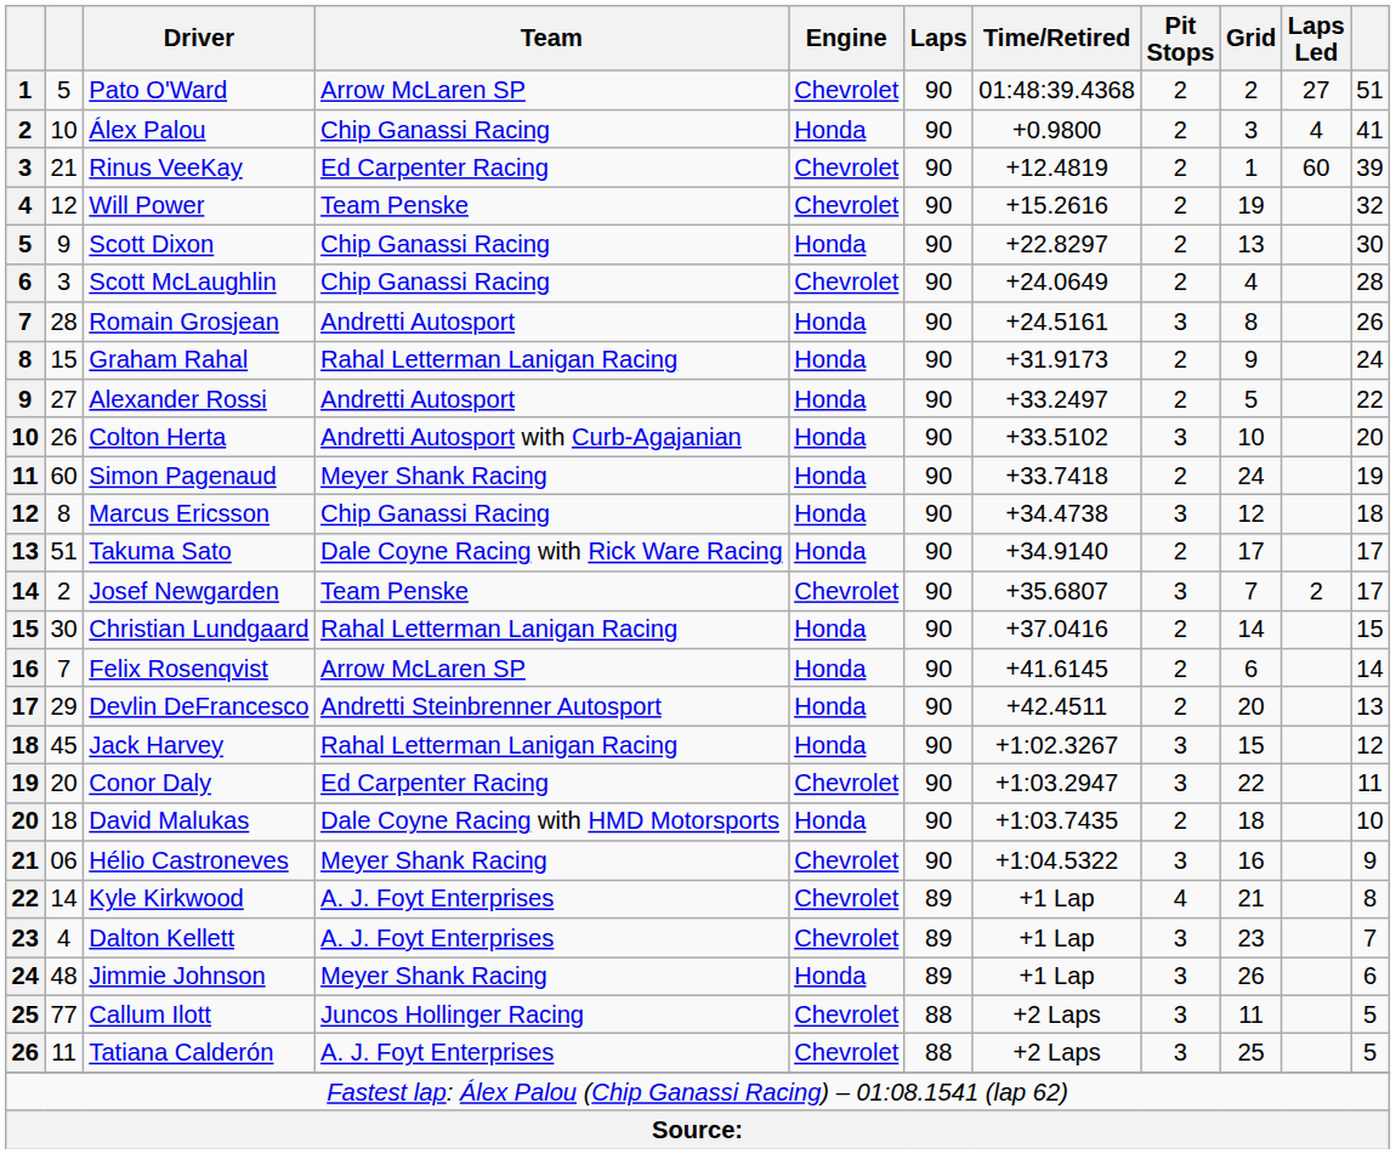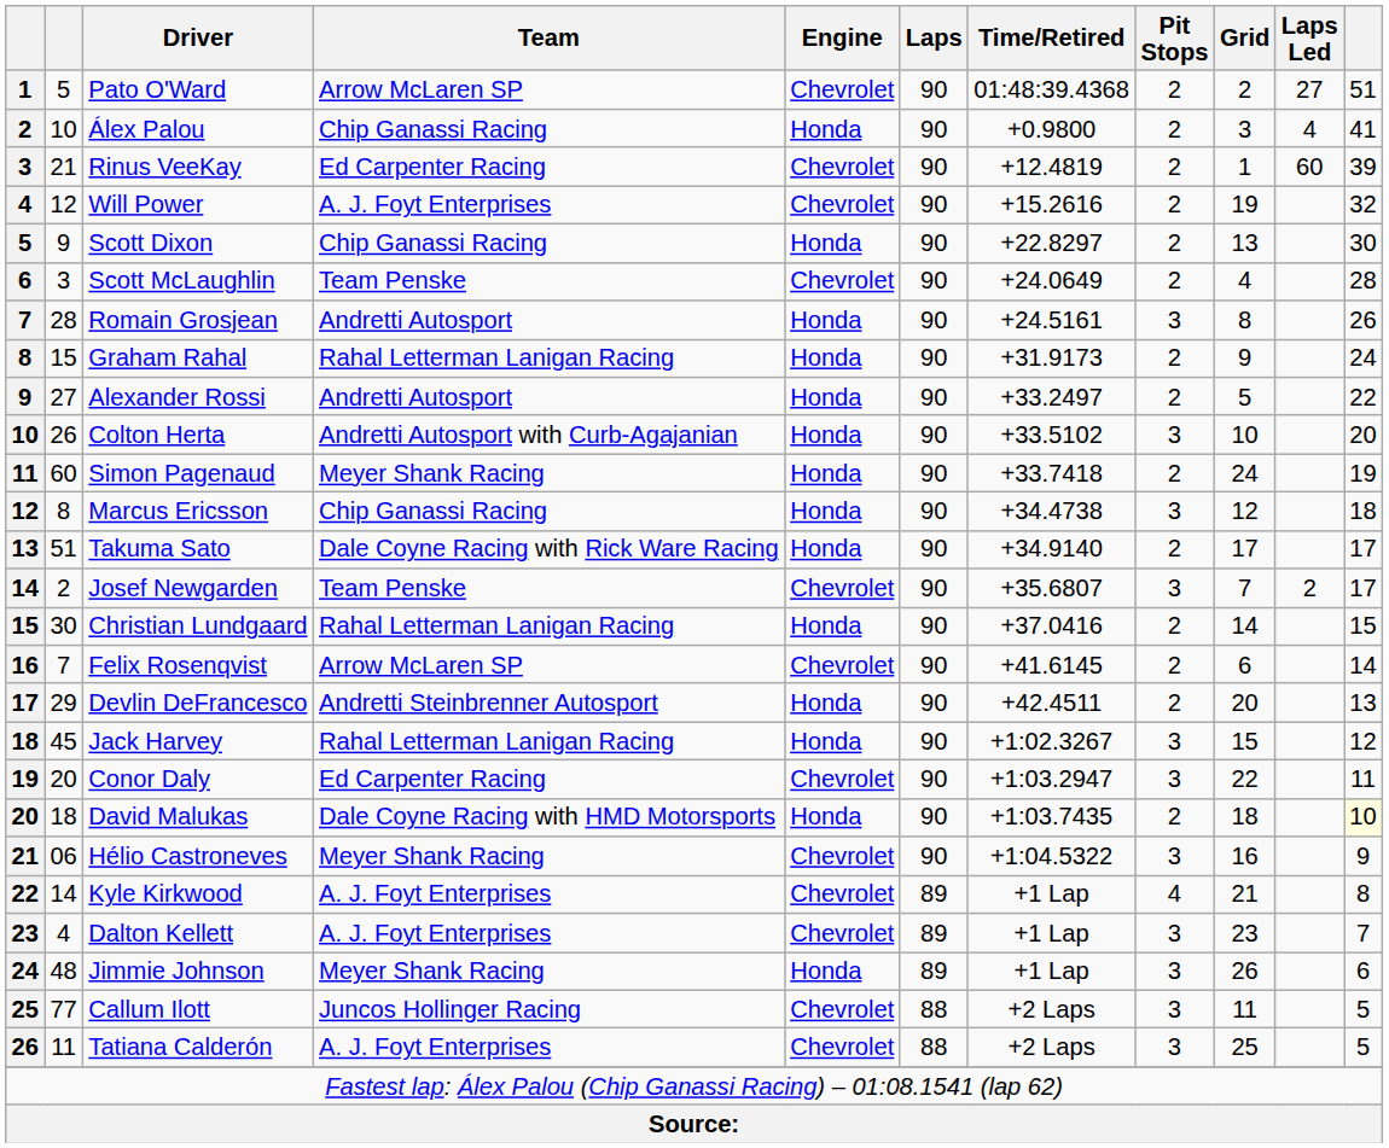Will Power | Team: Team Penske -> A. J. Foyt Enterprises
Scott McLaughlin | Team: Chip Ganassi Racing -> Team Penske
Felix Rosenqvist | Engine: Honda -> Chevrolet
David Malukas | column 11: no background -> lightyellow background
